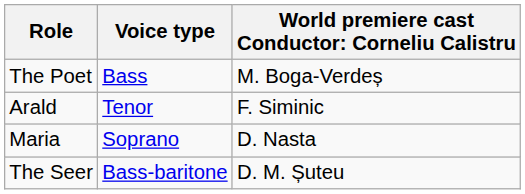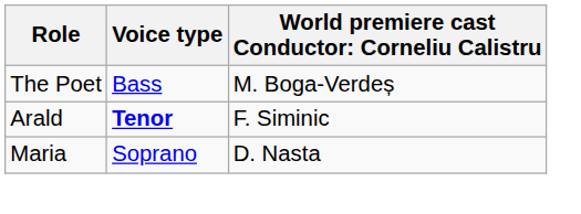Arald | Voice type: normal -> bold
- row: The Seer | Bass-baritone | D. M. Șuteu
